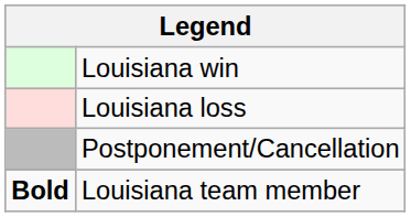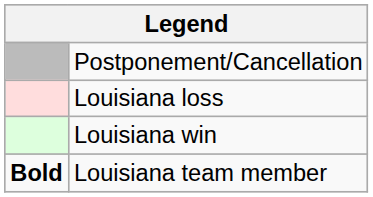rows swapped: Louisiana win <-> Postponement/Cancellation
